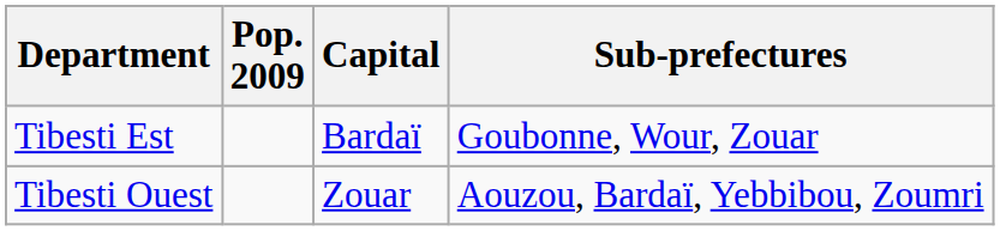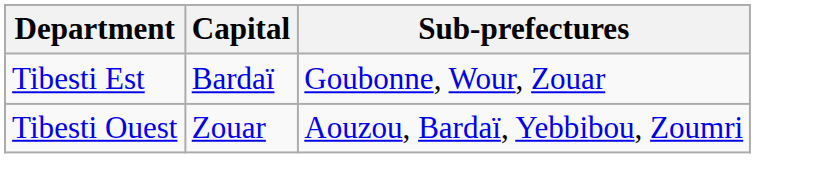- column: Pop. 2009
